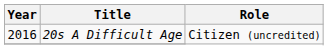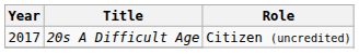20s A Difficult Age | Year: 2016 -> 2017
